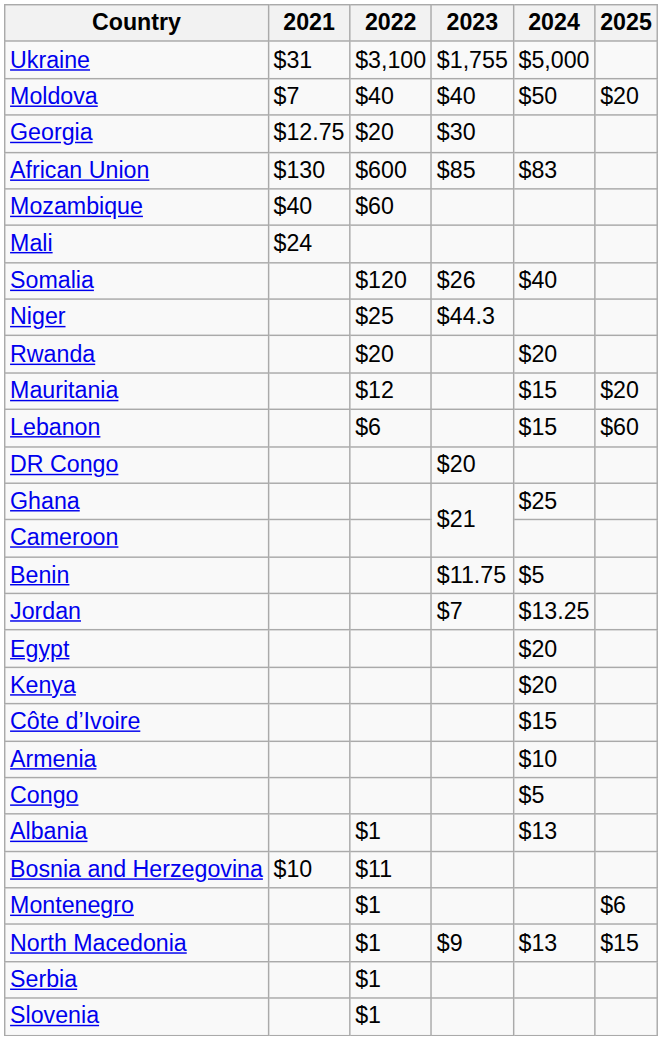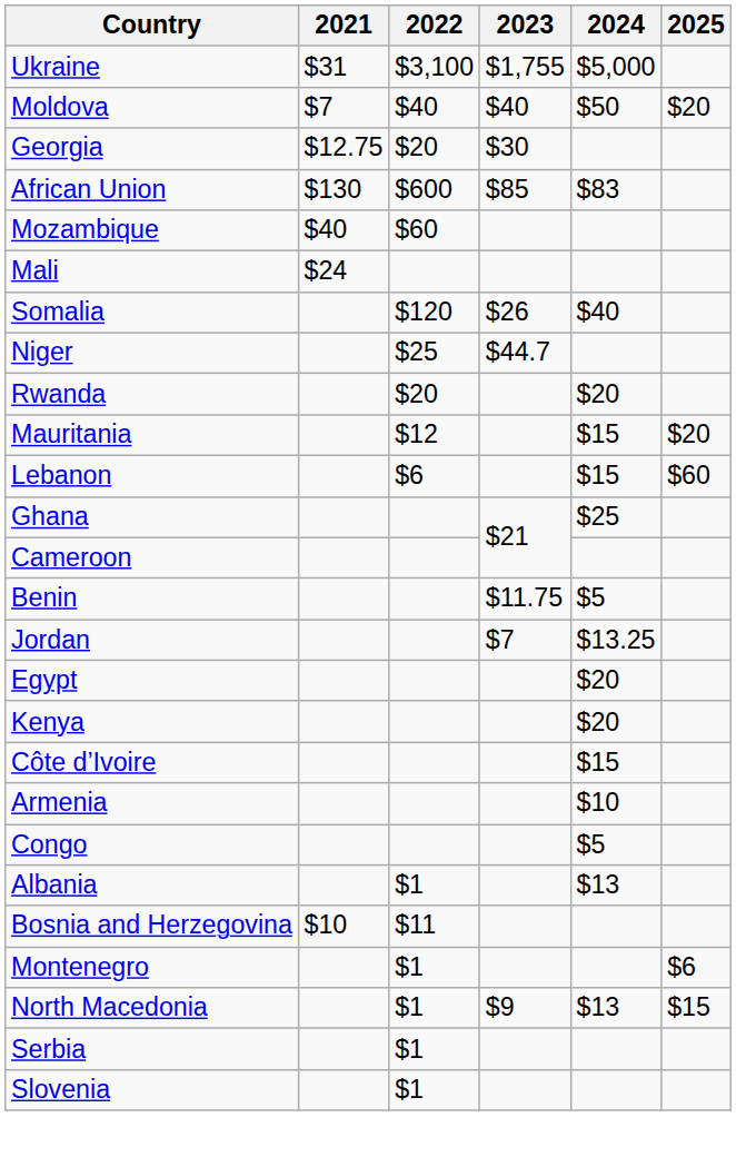Niger | 2023: $44.3 -> $44.7
- row: DR Congo | $20
